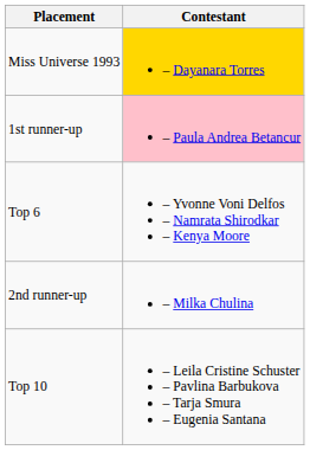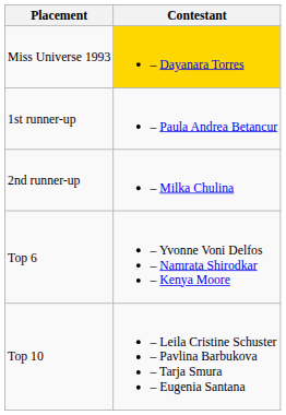1st runner-up | Contestant: pink background -> no background
rows swapped: 2nd runner-up <-> Top 6
